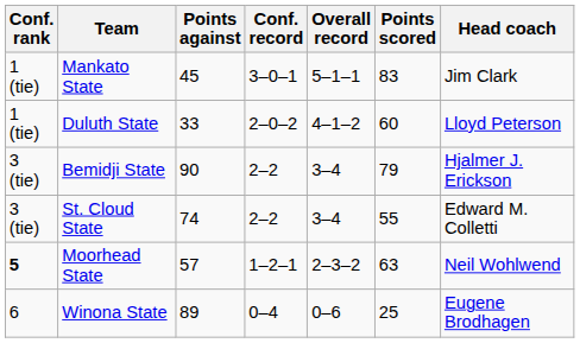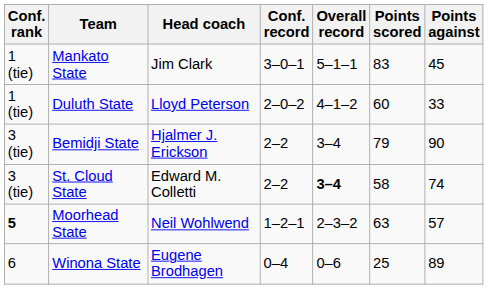columns swapped: Head coach <-> Points against
St. Cloud State | Overall record: normal -> bold
St. Cloud State | Points scored: 55 -> 58
